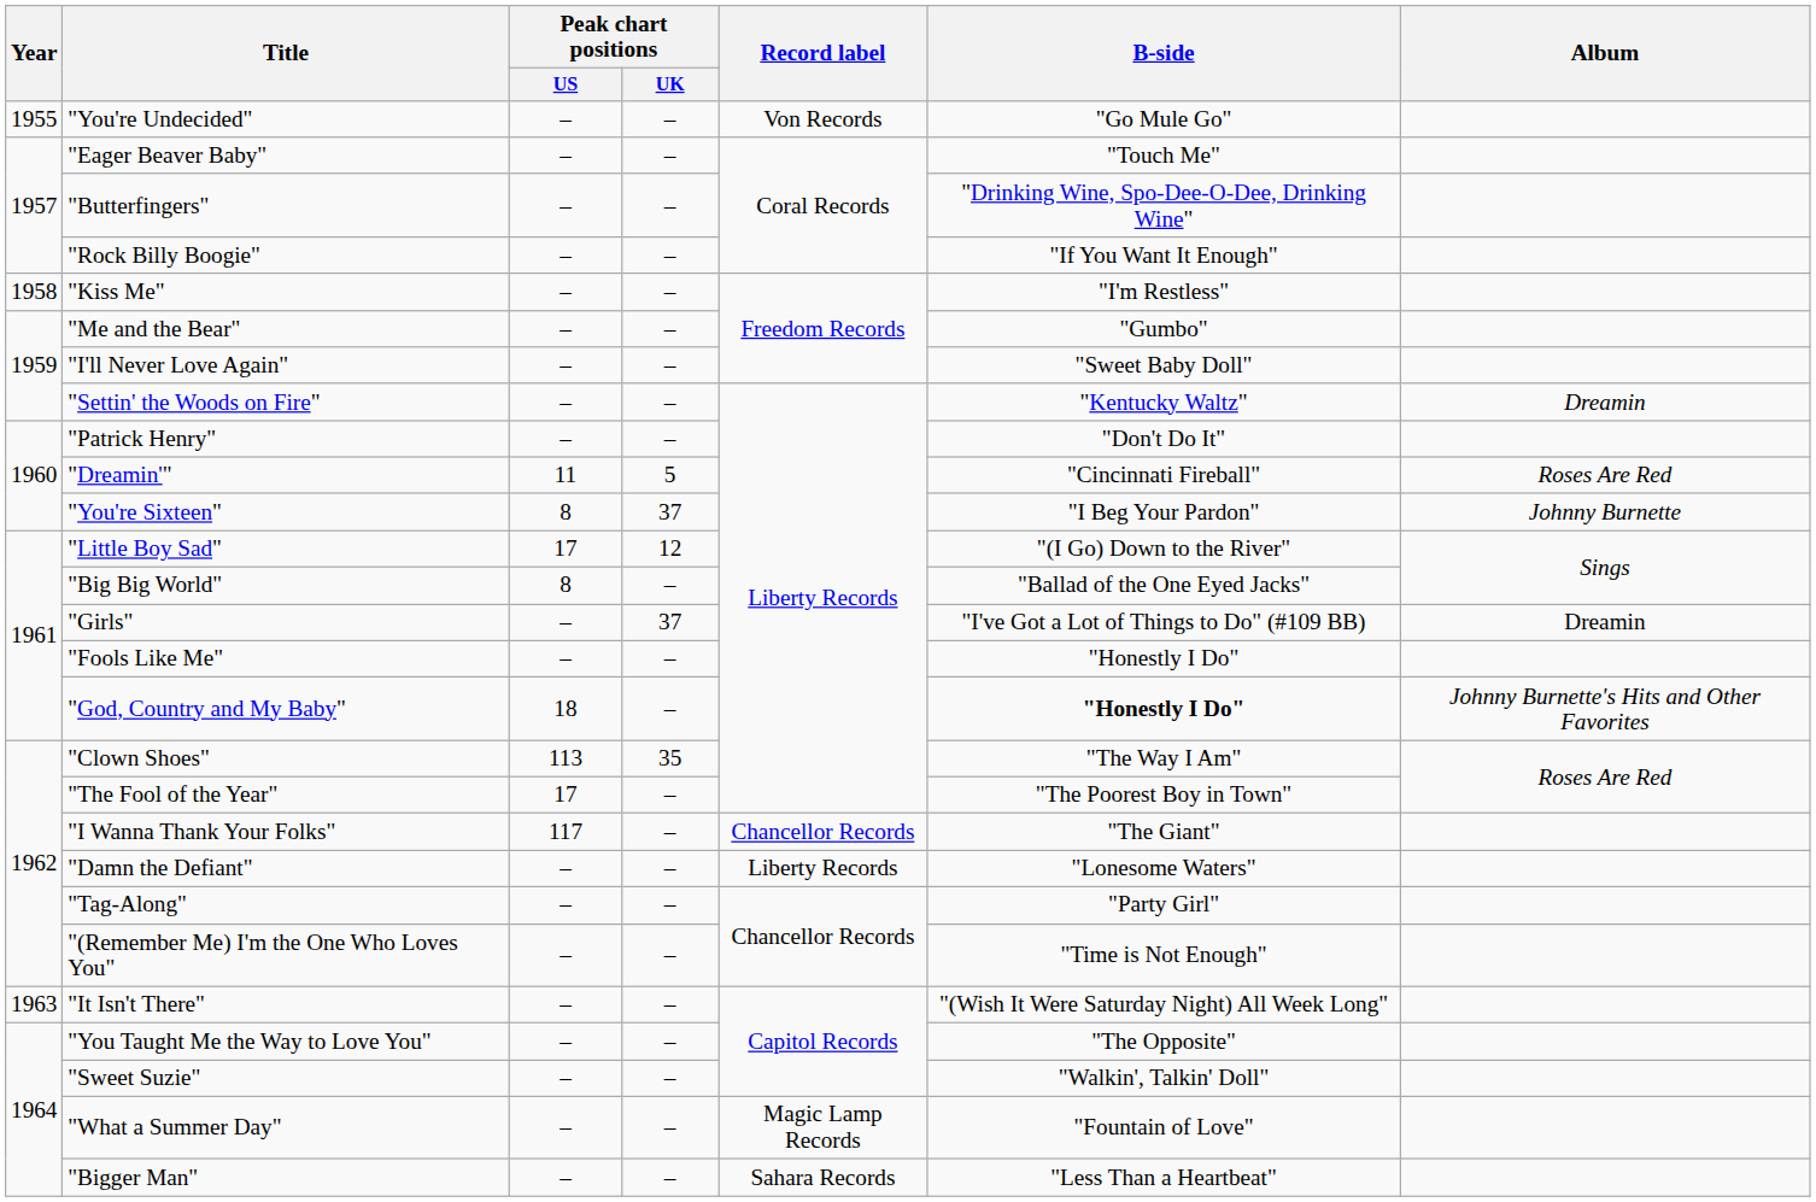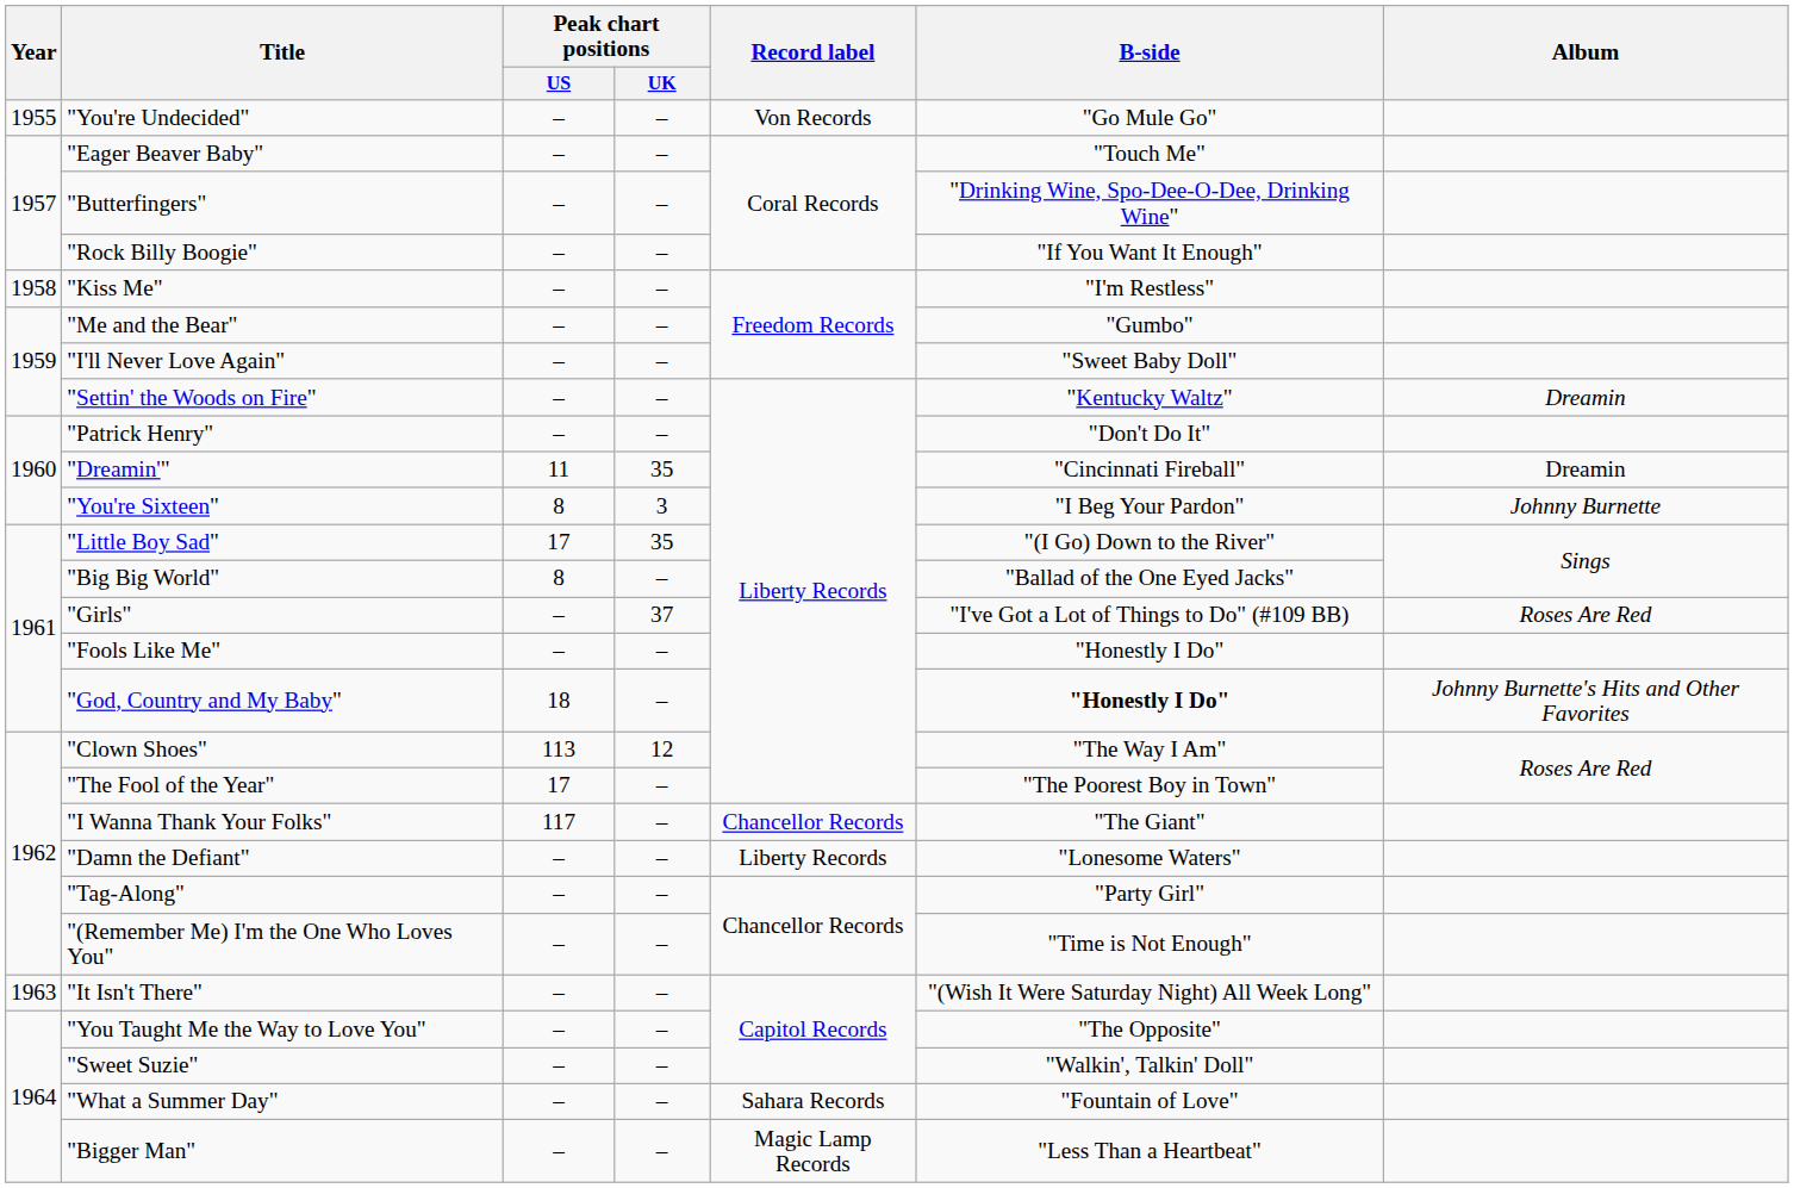"Dreamin'" | Peak chart positions / UK: 5 -> 35
"Dreamin'" | Album: Roses Are Red -> Dreamin
"You're Sixteen" | Peak chart positions / UK: 37 -> 3
"Little Boy Sad" | Peak chart positions / UK: 12 -> 35
"Girls" | Album: Dreamin -> Roses Are Red
"Clown Shoes" | Peak chart positions / UK: 35 -> 12
"What a Summer Day" | Record label: Magic Lamp Records -> Sahara Records
"Bigger Man" | Record label: Sahara Records -> Magic Lamp Records
